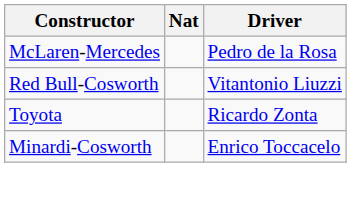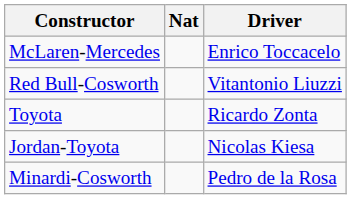McLaren-Mercedes | Driver: Pedro de la Rosa -> Enrico Toccacelo
+ row: Jordan-Toyota | Nicolas Kiesa
Minardi-Cosworth | Driver: Enrico Toccacelo -> Pedro de la Rosa
